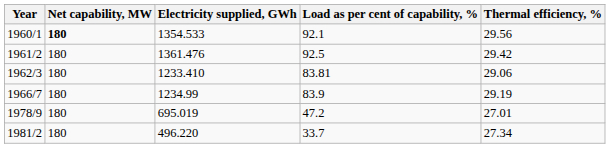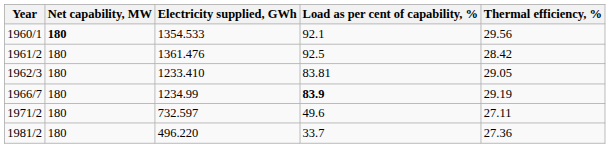1961/2 | Thermal efficiency, %: 29.42 -> 28.42
1962/3 | Thermal efficiency, %: 29.06 -> 29.05
1966/7 | Load as per cent of capability, %: normal -> bold
+ row: 1971/2 | 180 | 732.597 | 49.6 | 27.11
- row: 1978/9 | 180 | 695.019 | 47.2 | 27.01
1981/2 | Thermal efficiency, %: 27.34 -> 27.36
